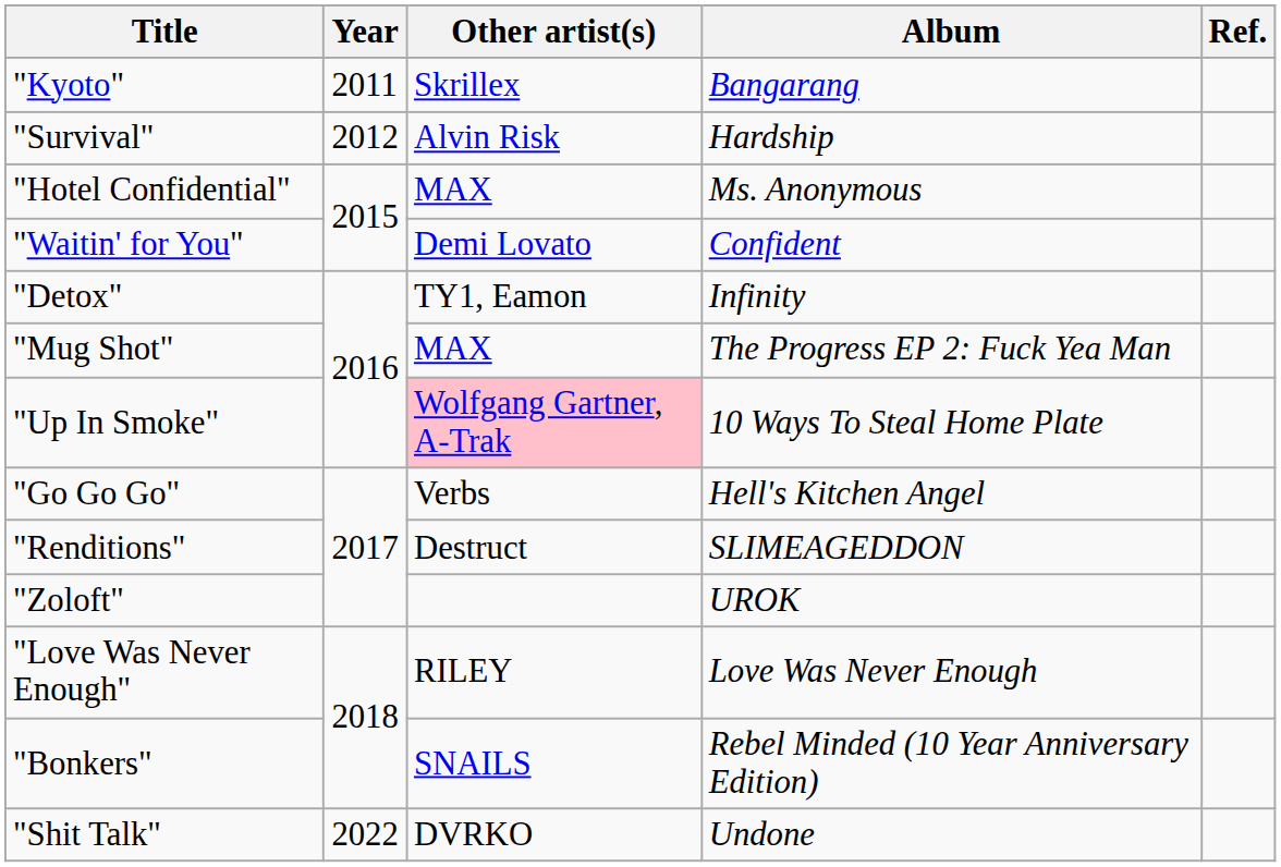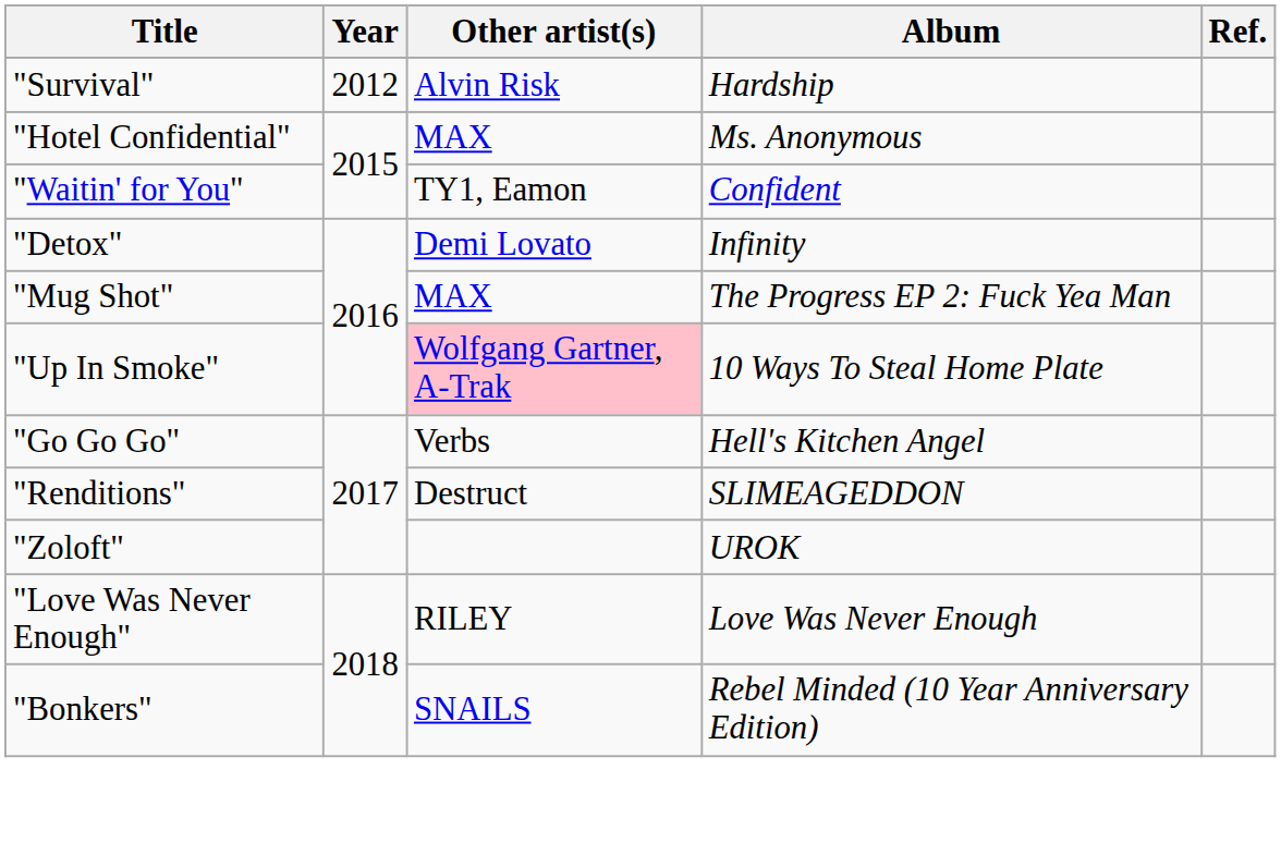- row: "Kyoto" | 2011 | Skrillex | Bangarang
"Waitin' for You" | Other artist(s): Demi Lovato -> TY1, Eamon
"Detox" | Other artist(s): TY1, Eamon -> Demi Lovato
- row: "Shit Talk" | 2022 | DVRKO | Undone
